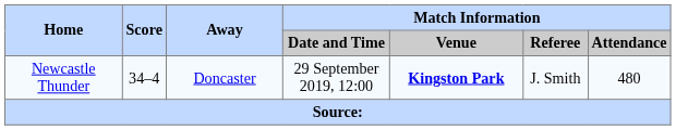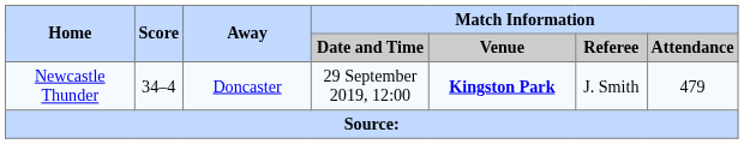Newcastle Thunder | Match Information / Attendance: 480 -> 479
